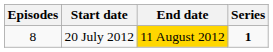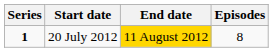columns swapped: Series <-> Episodes
